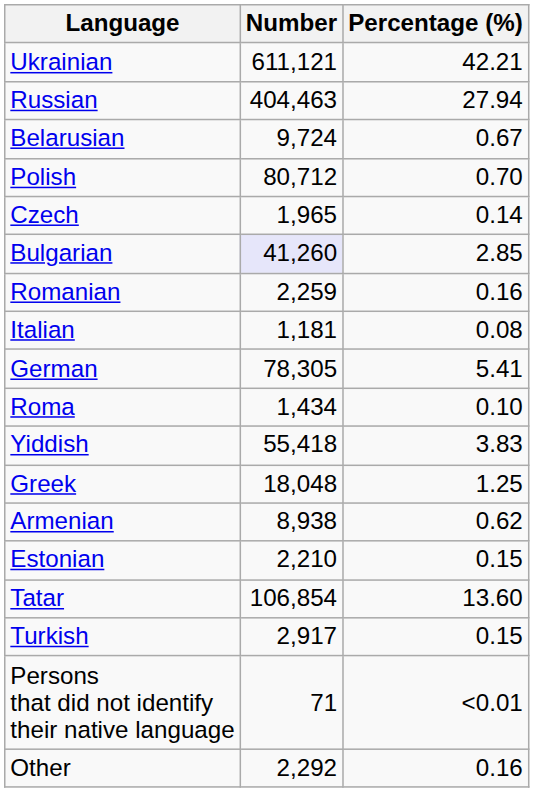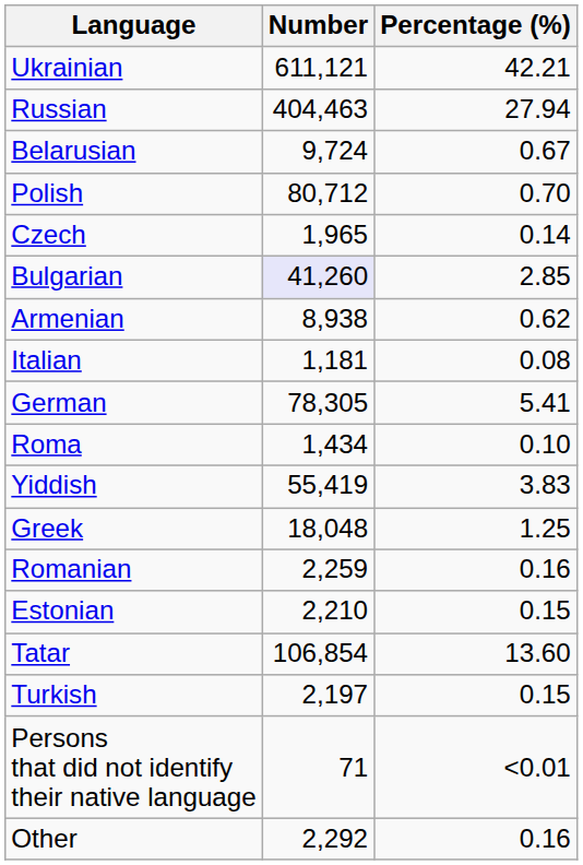rows swapped: Romanian <-> Armenian
Yiddish | Number: 55,418 -> 55,419
Turkish | Number: 2,917 -> 2,197
